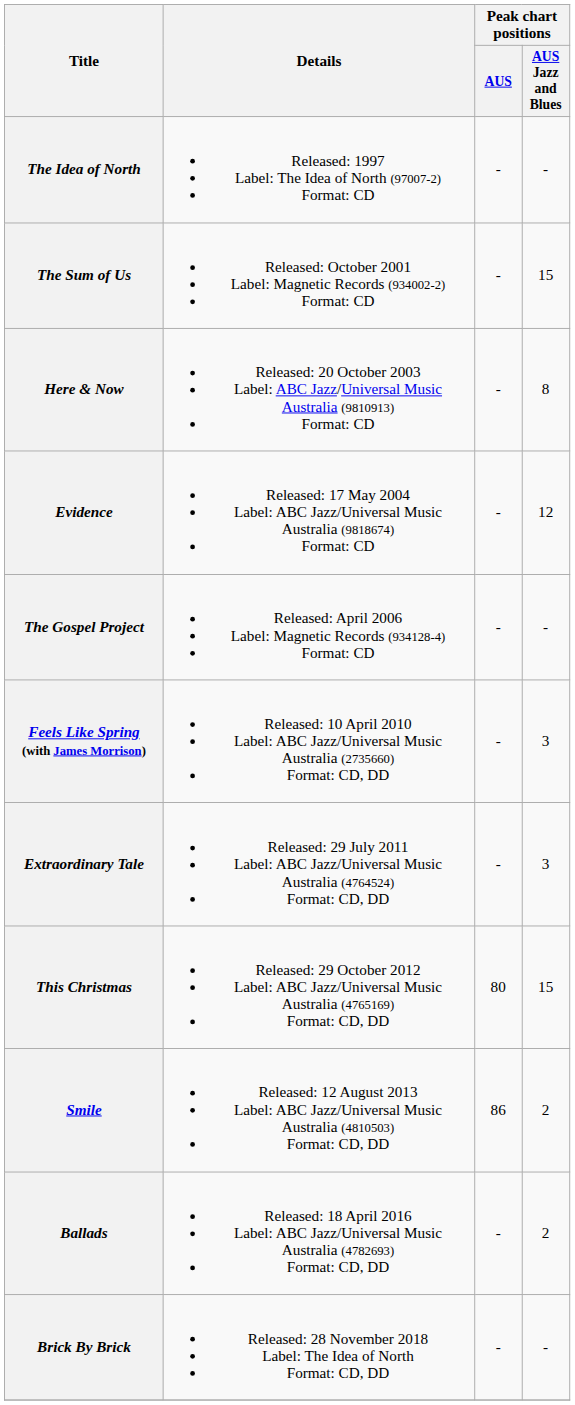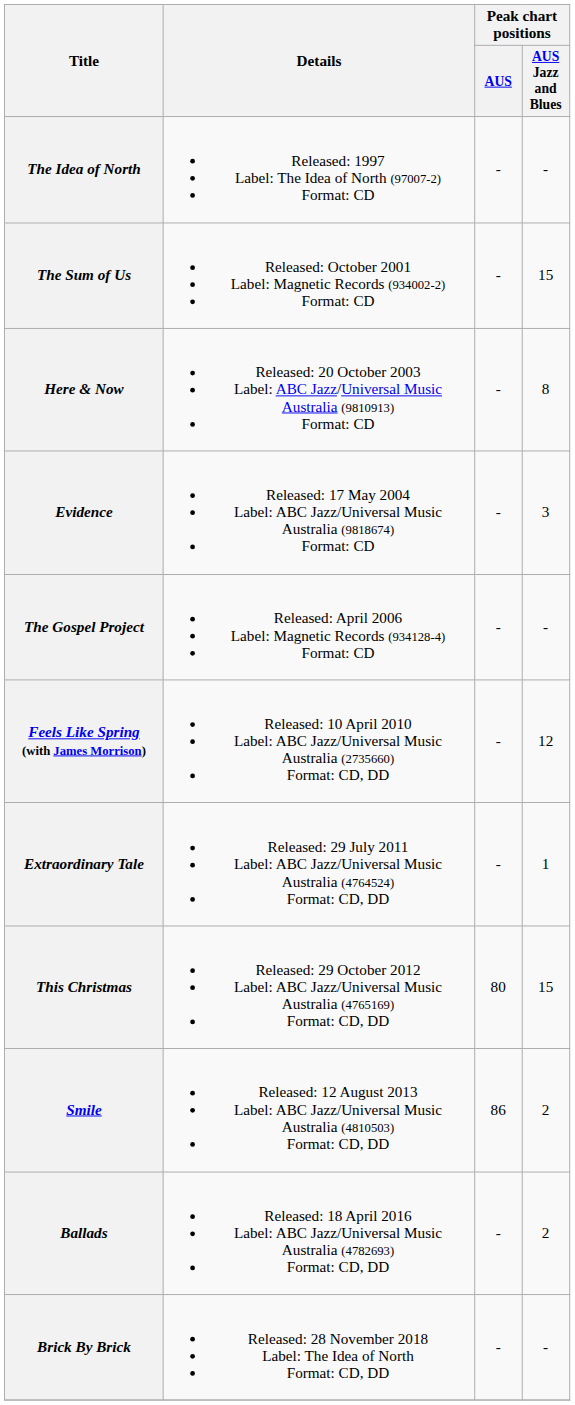Evidence | Peak chart positions / AUS Jazz and Blues: 12 -> 3
Feels Like Spring (with James Morrison) | Peak chart positions / AUS Jazz and Blues: 3 -> 12
Extraordinary Tale | Peak chart positions / AUS Jazz and Blues: 3 -> 1
